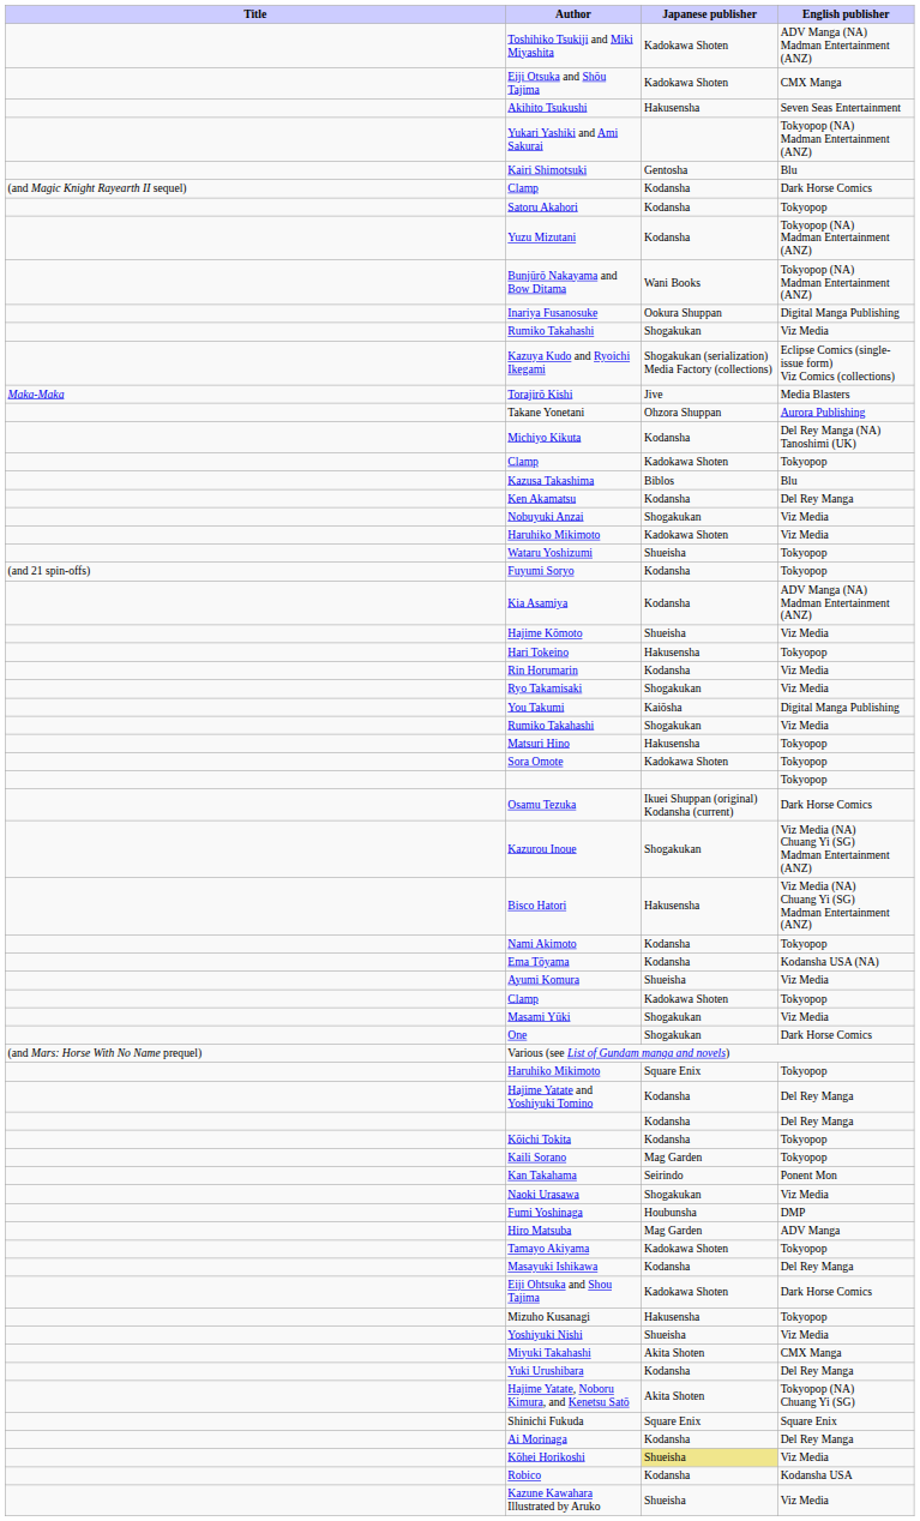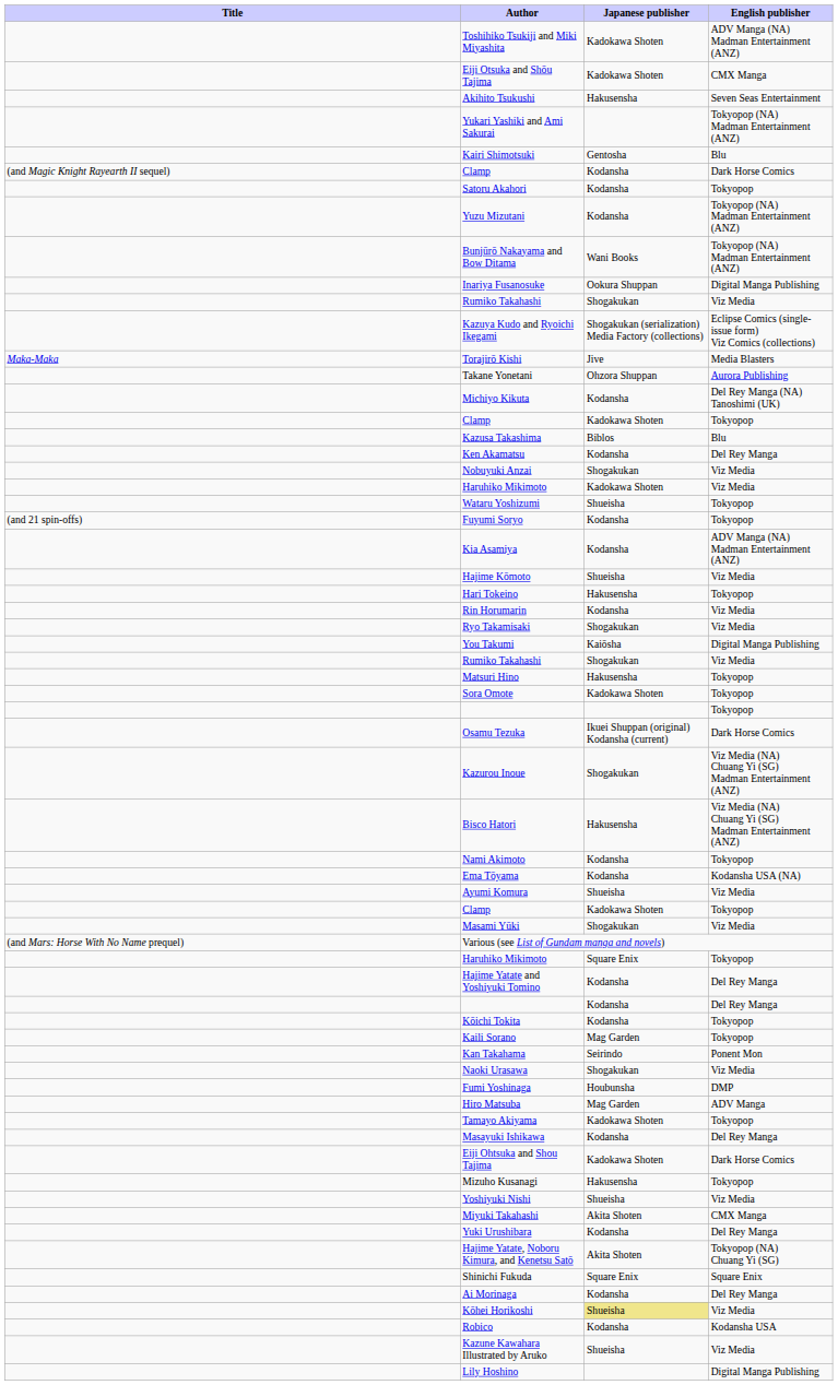- row: One | Shogakukan | Dark Horse Comics
+ row: Lily Hoshino | Digital Manga Publishing
